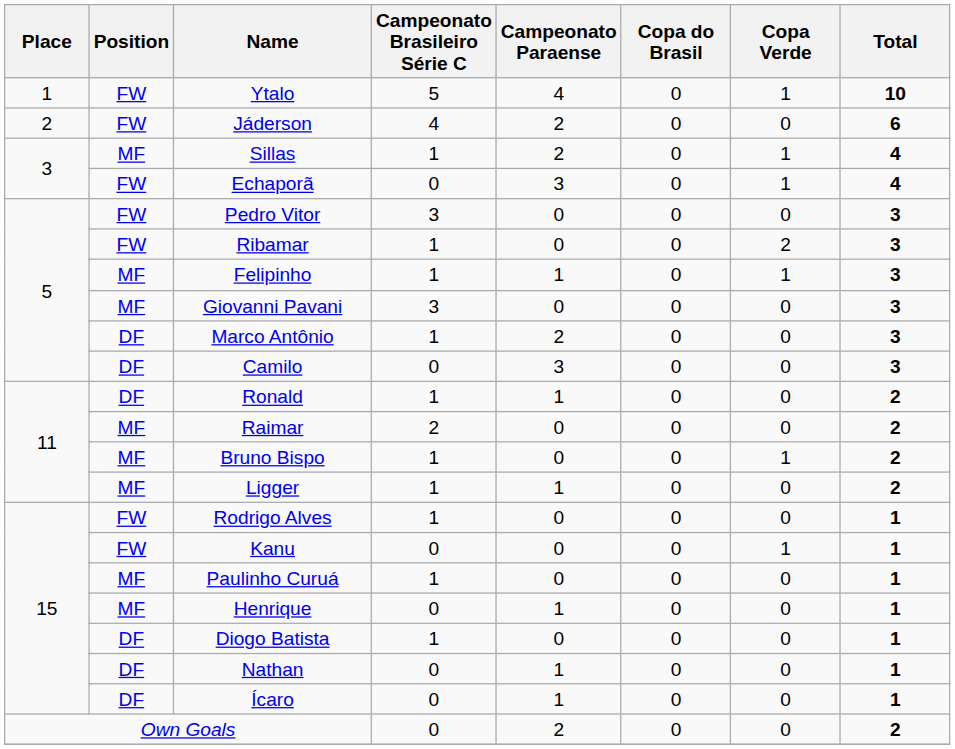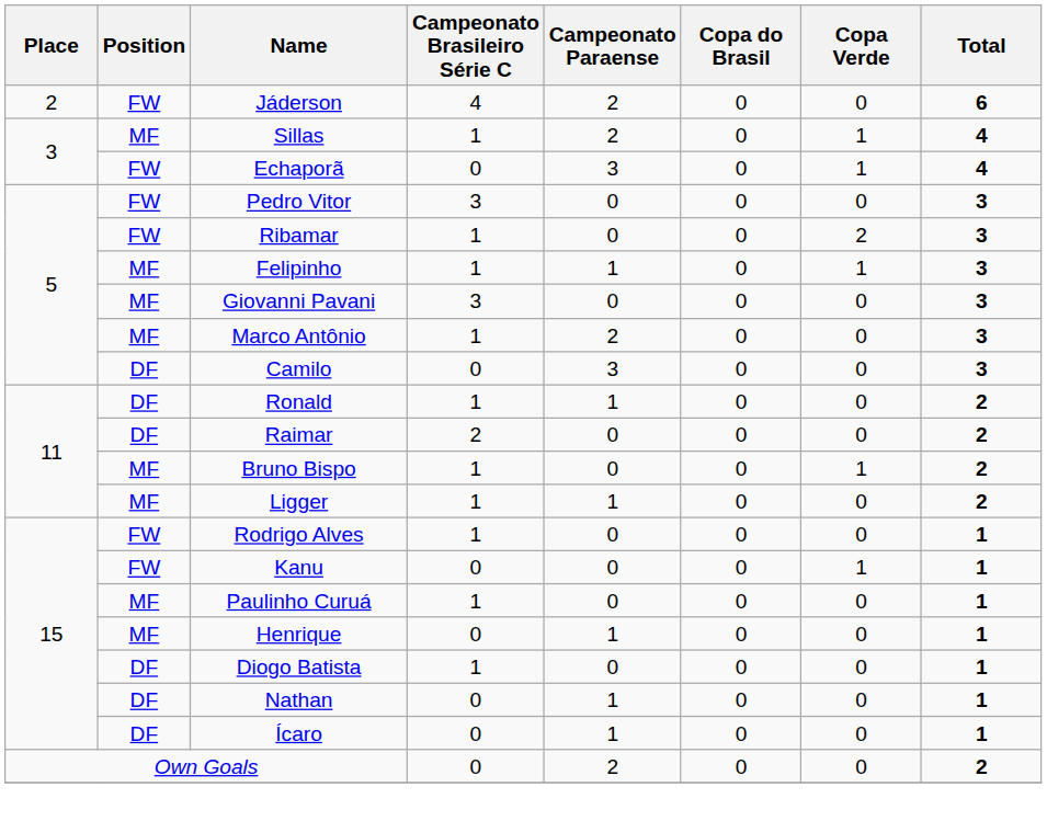- row: 1 | FW | Ytalo | 5 | 4 | 0 | 1 | 10
Marco Antônio | Position: DF -> MF
Raimar | Position: MF -> DF
